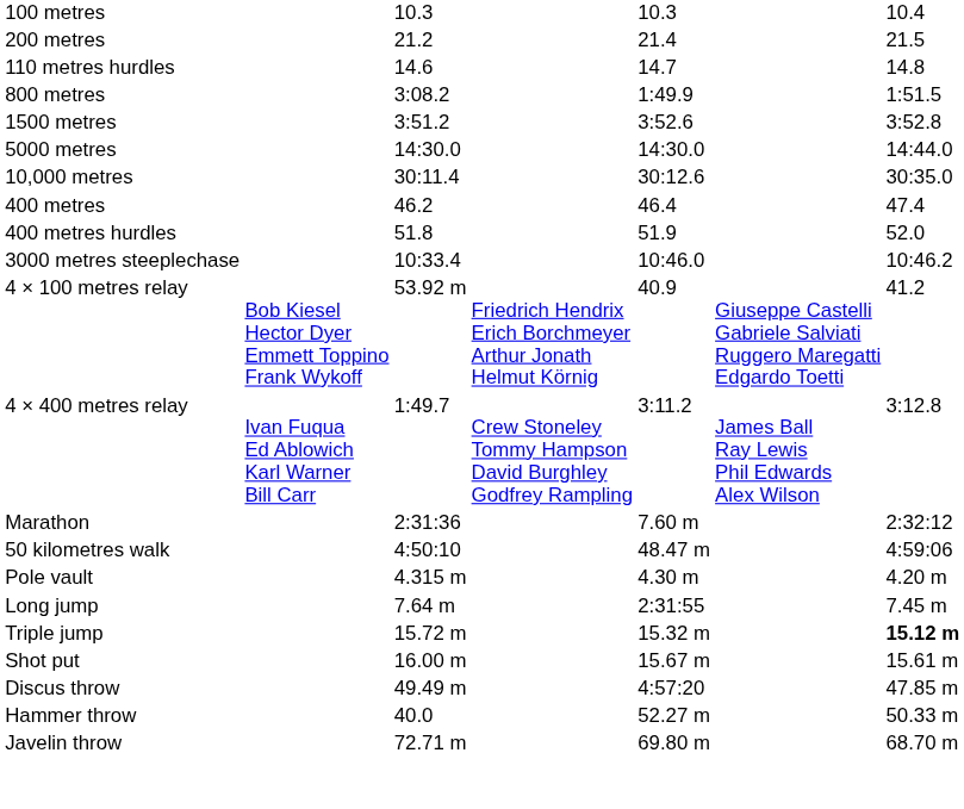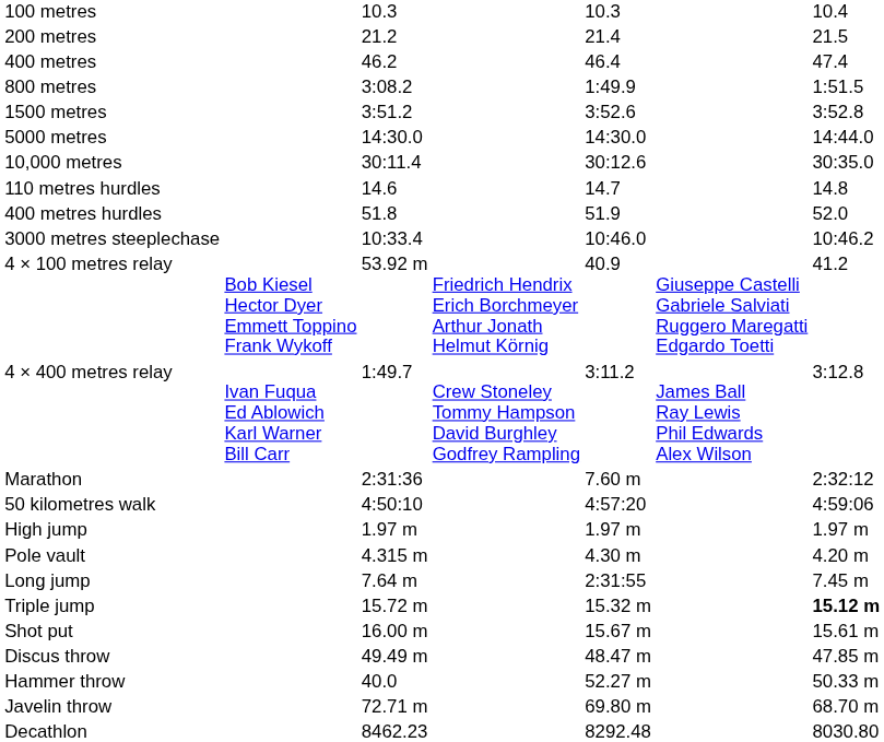rows swapped: 400 metres <-> 110 metres hurdles
50 kilometres walk | column 5: 48.47 m -> 4:57:20
+ row: High jump | 1.97 m | 1.97 m | 1.97 m
Discus throw | column 5: 4:57:20 -> 48.47 m
+ row: Decathlon | 8462.23 | 8292.48 | 8030.80
